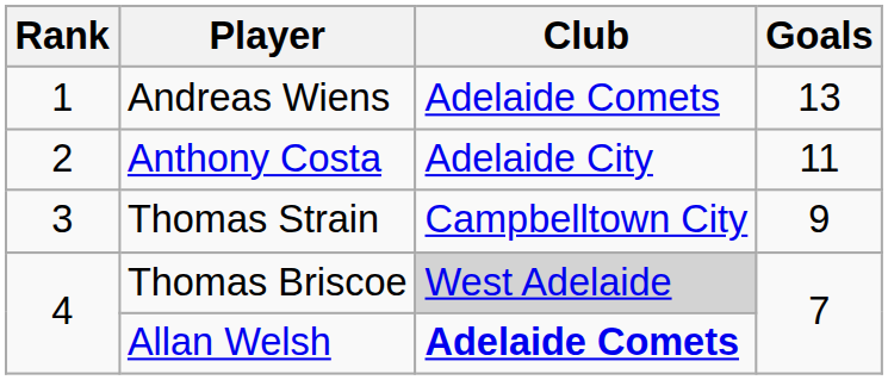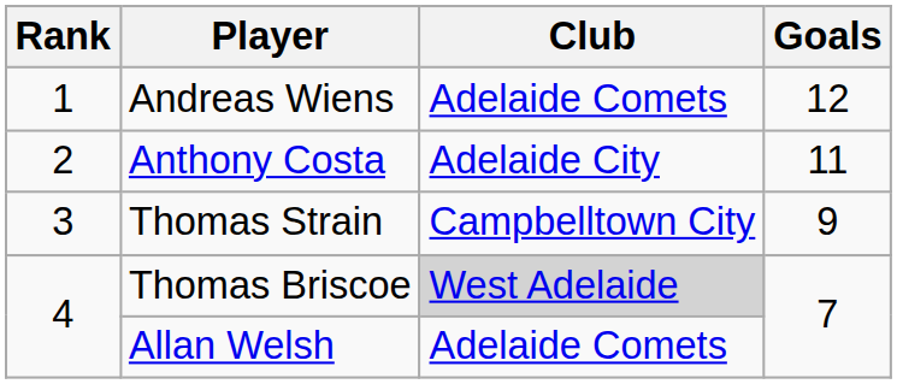Andreas Wiens | Goals: 13 -> 12
Allan Welsh | Club: bold -> normal
